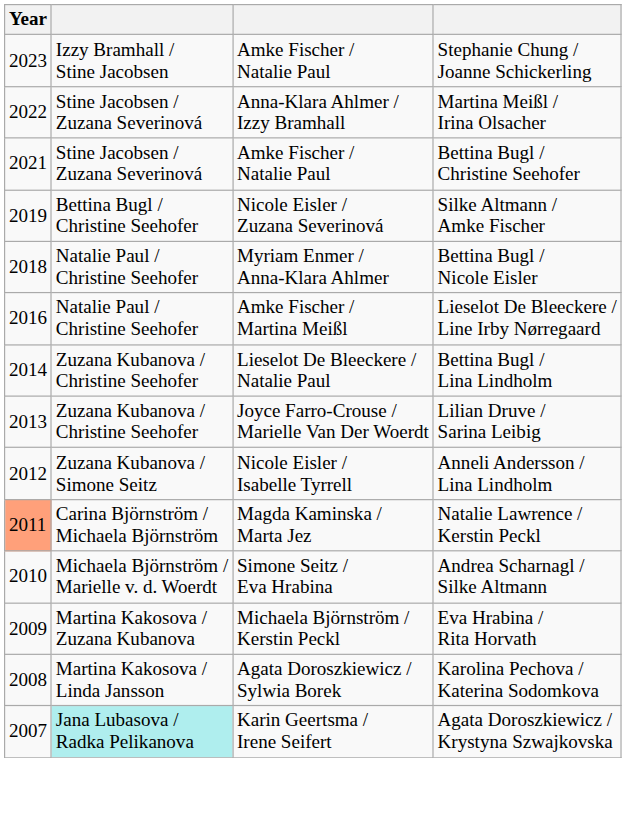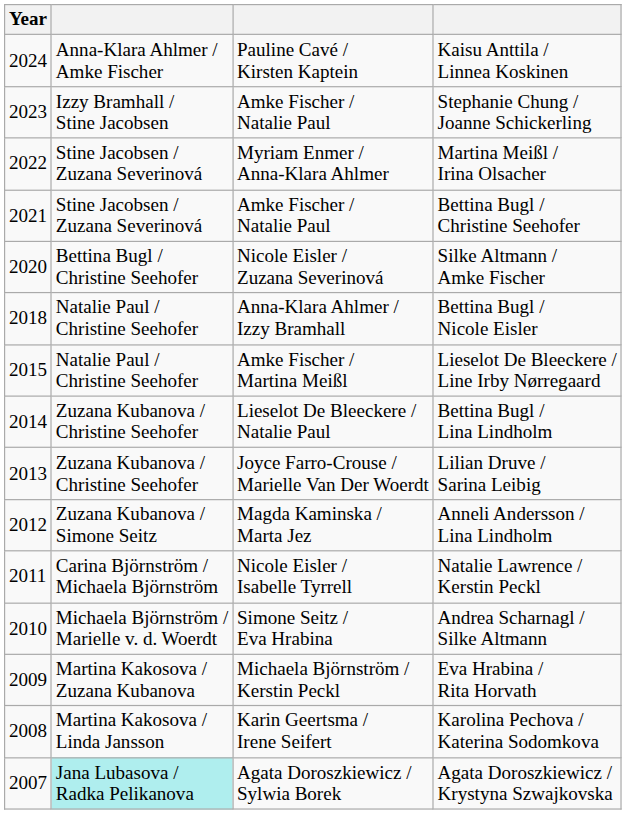+ row: 2024 | Anna-Klara Ahlmer / Amke Fischer | Pauline Cavé / Kirsten Kaptein | Kaisu Anttila / Linnea Koskinen
Martina Meißl / Irina Olsacher | column 3: Anna-Klara Ahlmer / Izzy Bramhall -> Myriam Enmer / Anna-Klara Ahlmer
Silke Altmann / Amke Fischer | Year: 2019 -> 2020
Bettina Bugl / Nicole Eisler | column 3: Myriam Enmer / Anna-Klara Ahlmer -> Anna-Klara Ahlmer / Izzy Bramhall
Lieselot De Bleeckere / Line Irby Nørregaard | Year: 2016 -> 2015
Anneli Andersson / Lina Lindholm | column 3: Nicole Eisler / Isabelle Tyrrell -> Magda Kaminska / Marta Jez
Natalie Lawrence / Kerstin Peckl | Year: lightsalmon background -> no background
Natalie Lawrence / Kerstin Peckl | column 3: Magda Kaminska / Marta Jez -> Nicole Eisler / Isabelle Tyrrell
Karolina Pechova / Katerina Sodomkova | column 3: Agata Doroszkiewicz / Sylwia Borek -> Karin Geertsma / Irene Seifert
Agata Doroszkiewicz / Krystyna Szwajkovska | column 3: Karin Geertsma / Irene Seifert -> Agata Doroszkiewicz / Sylwia Borek
